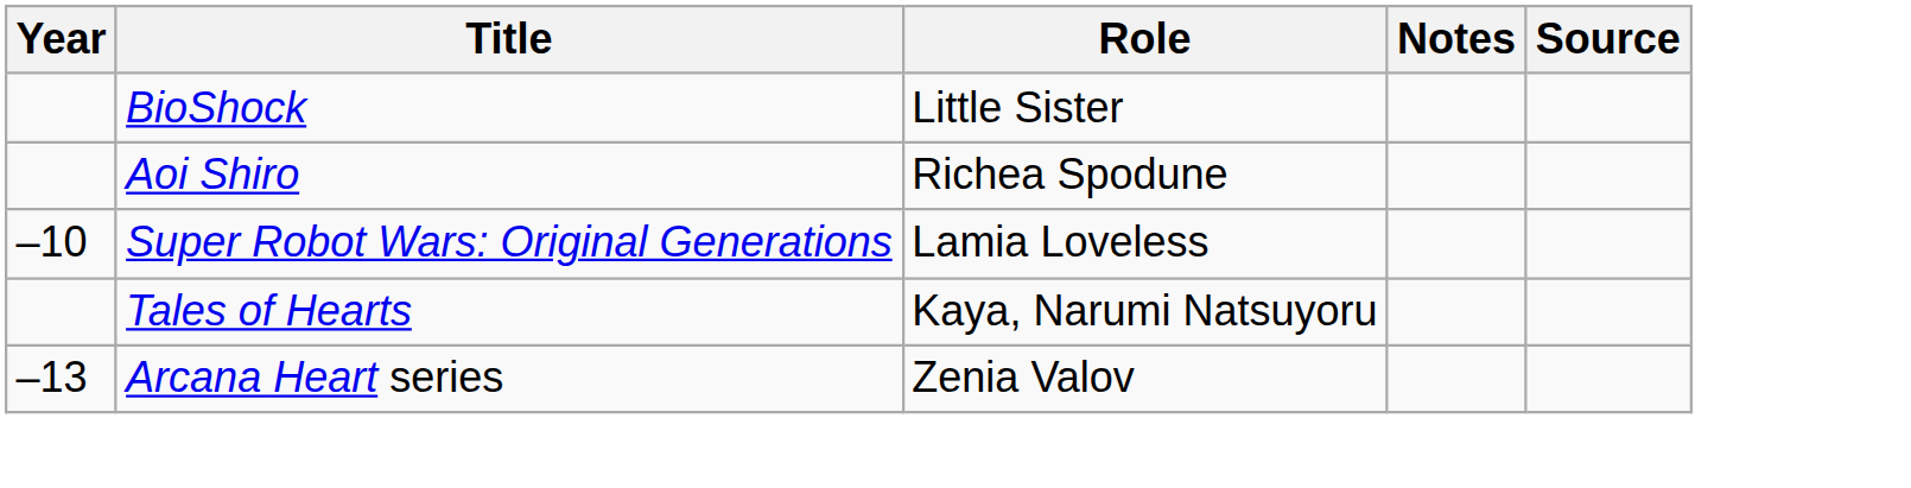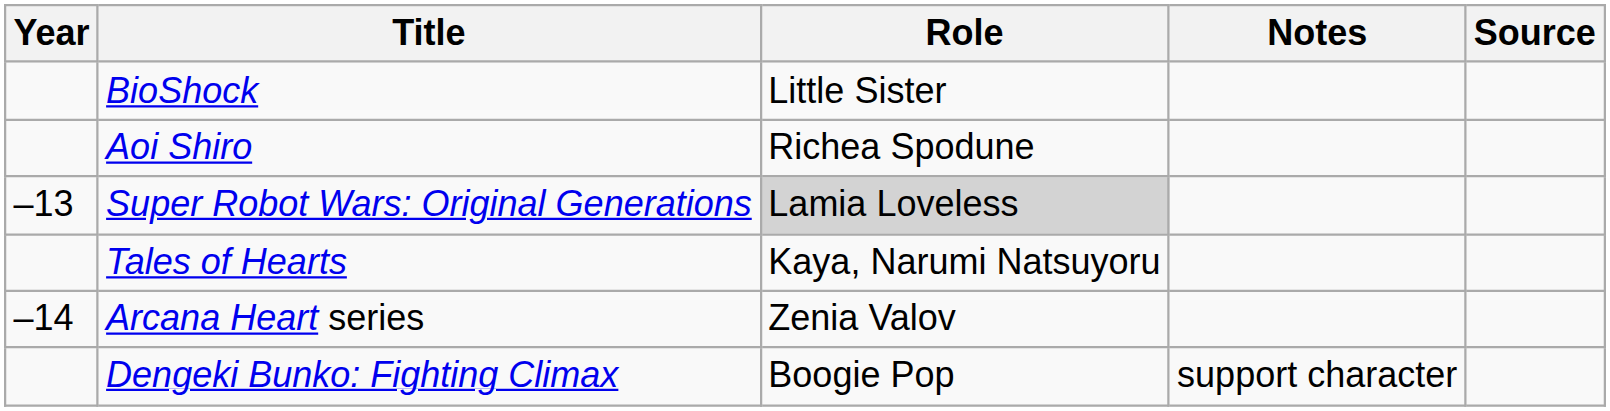Super Robot Wars: Original Generations | Year: –10 -> –13
Super Robot Wars: Original Generations | Role: no background -> lightgrey background
Arcana Heart series | Year: –13 -> –14
+ row: Dengeki Bunko: Fighting Climax | Boogie Pop | support character
